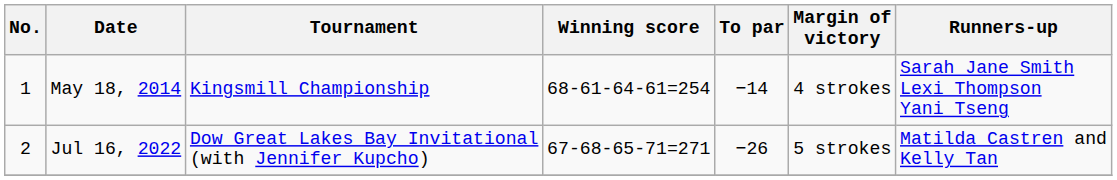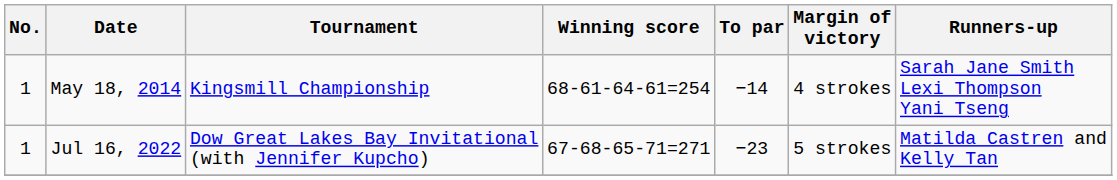Jul 16, 2022 | No.: 2 -> 1
Jul 16, 2022 | To par: −26 -> −23
